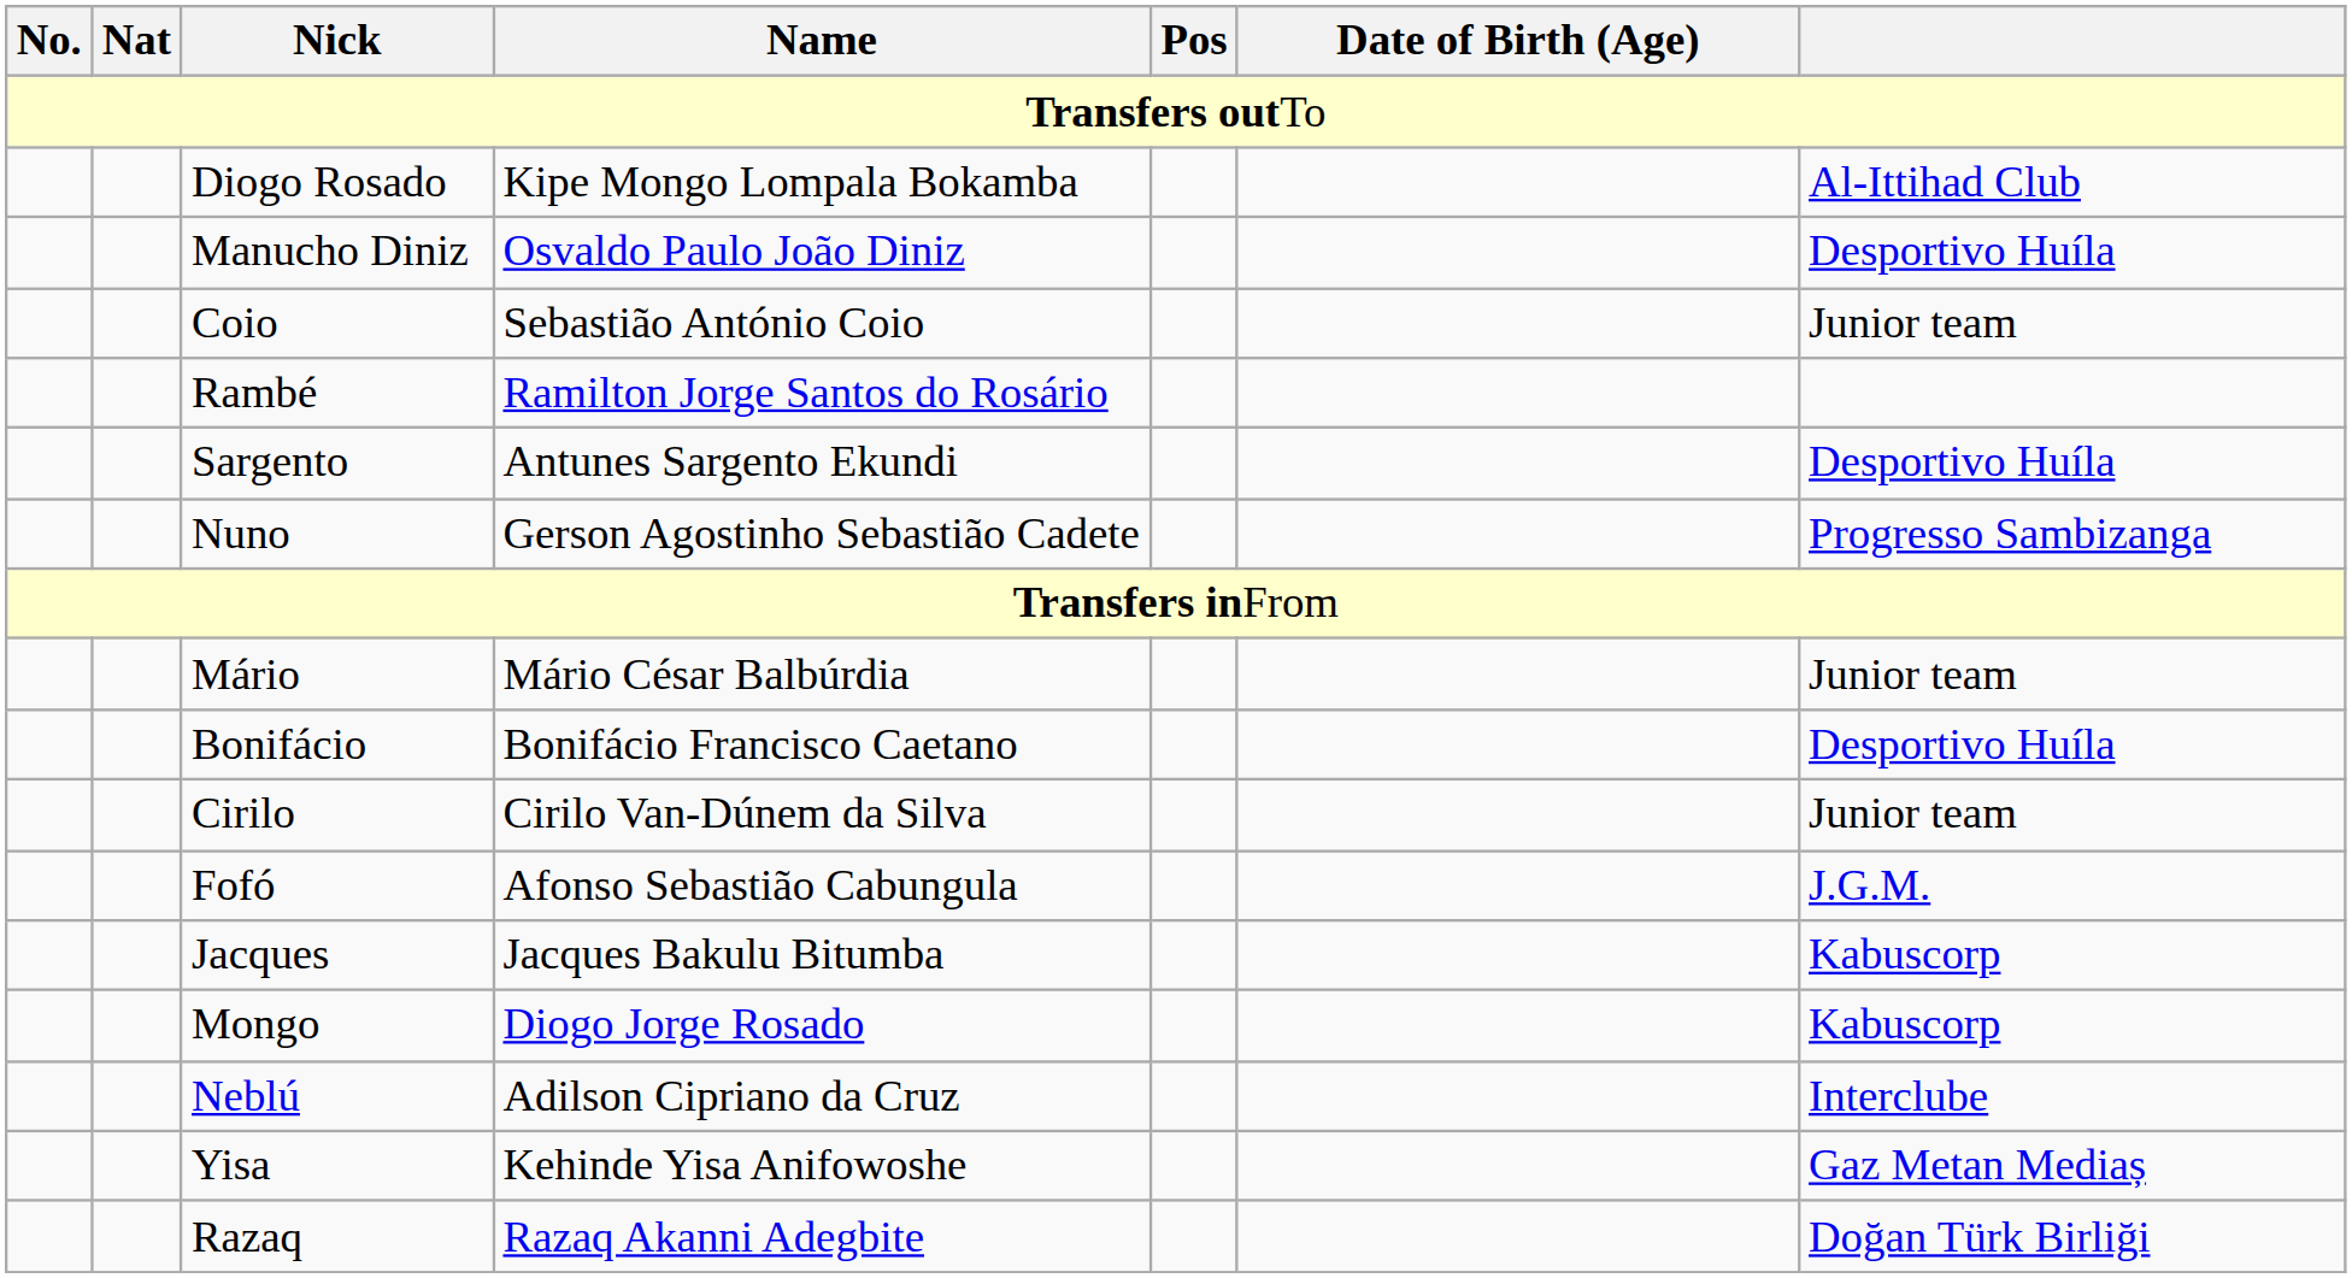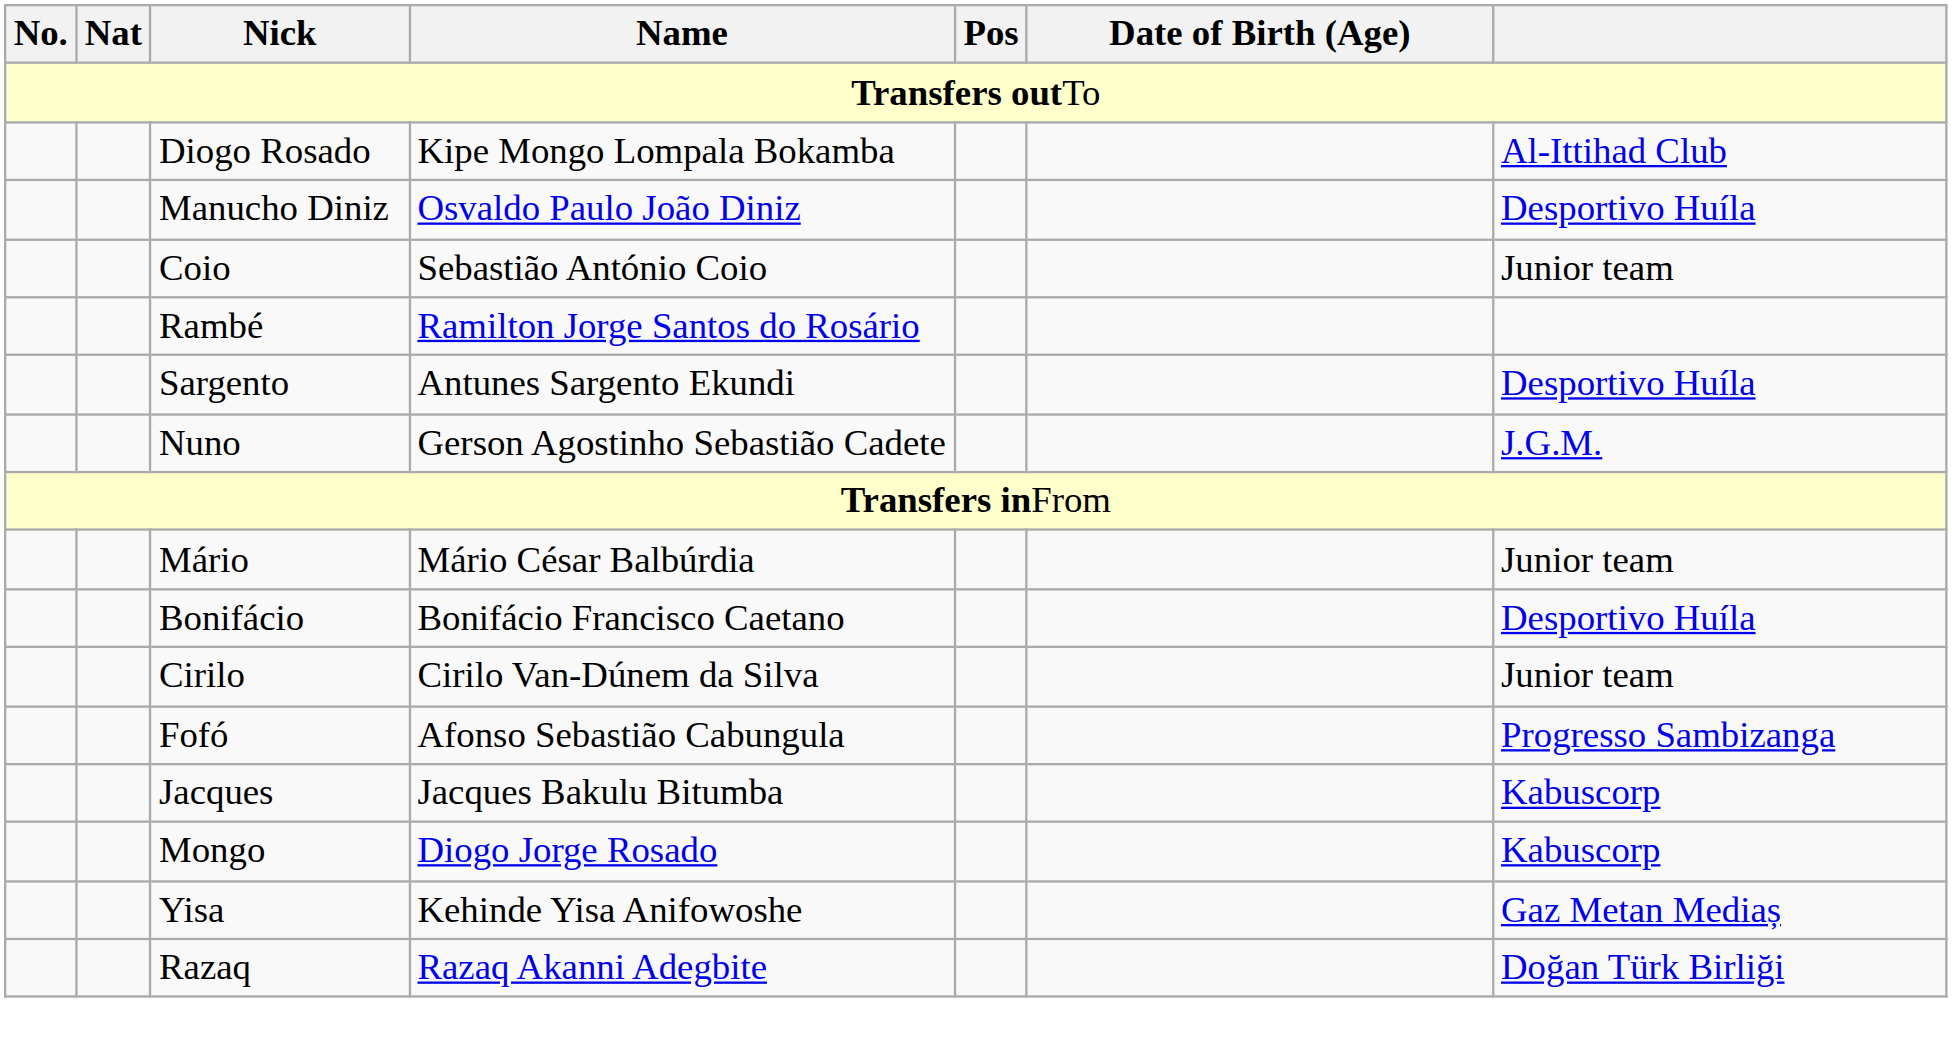Nuno | column 7: Progresso Sambizanga -> J.G.M.
Fofó | column 7: J.G.M. -> Progresso Sambizanga
- row: Neblú | Adilson Cipriano da Cruz | Interclube
